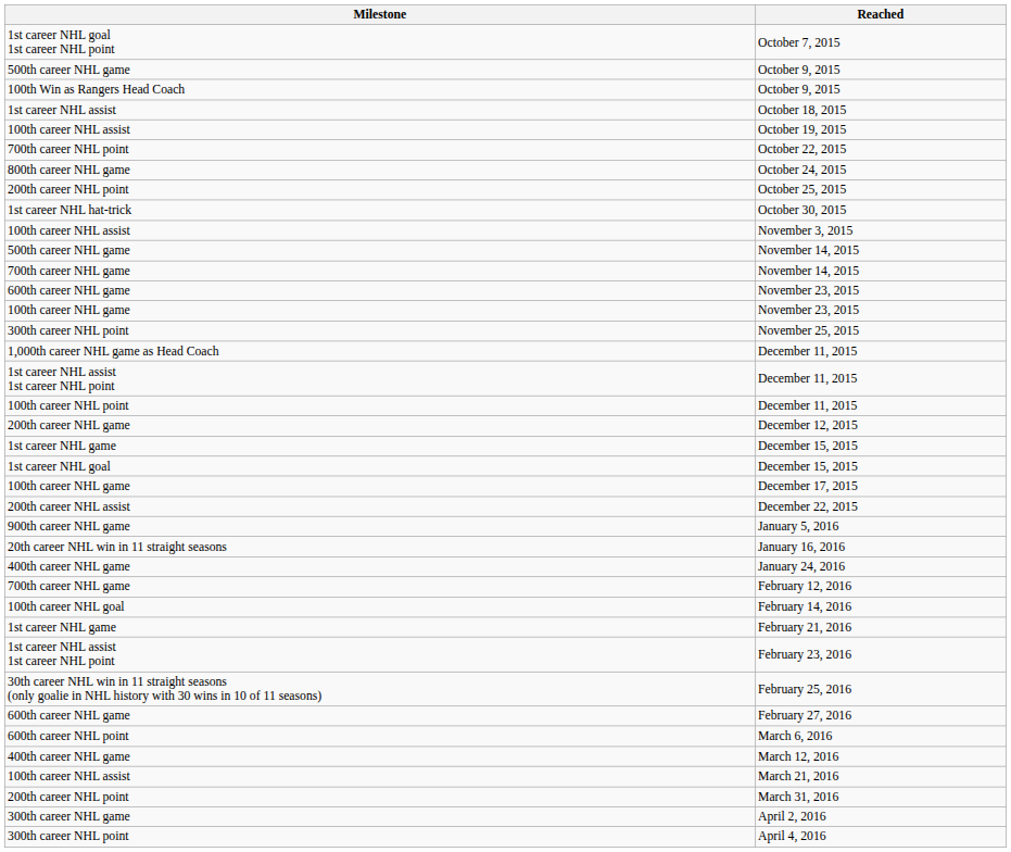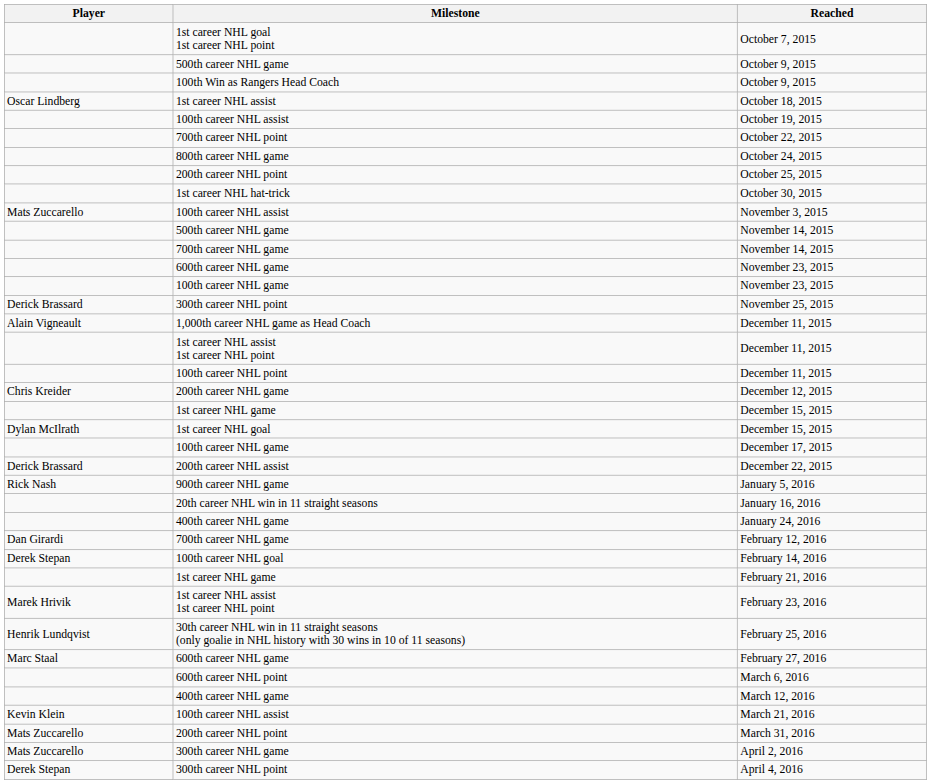+ column: Player | Oscar Lindberg | Mats Zuccarello | Derick Brassard | Alain Vigneault | Chris Kreider | Dylan McIlrath | Derick Brassard | Rick Nash | Dan Girardi | Derek Stepan | Marek Hrivik | Henrik Lundqvist | Marc Staal | Kevin Klein | Mats Zuccarello | Mats Zuccarello | Derek Stepan
